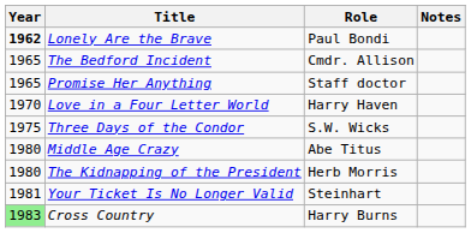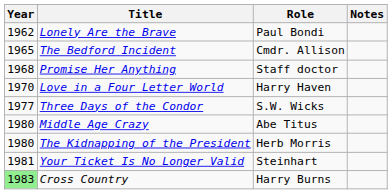Lonely Are the Brave | Year: bold -> normal
Promise Her Anything | Year: 1965 -> 1968
Three Days of the Condor | Year: 1975 -> 1977
